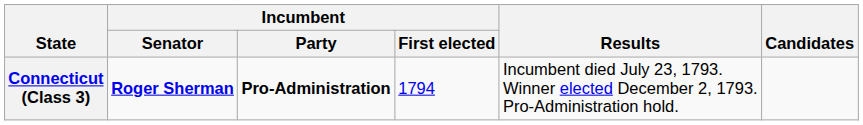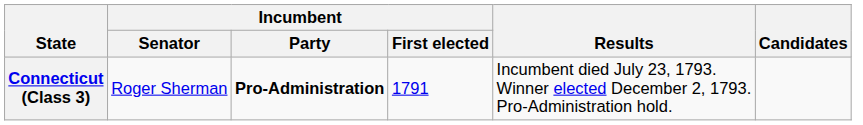Connecticut (Class 3) | Incumbent / Senator: bold -> normal
Connecticut (Class 3) | Incumbent / First elected: 1794 -> 1791
